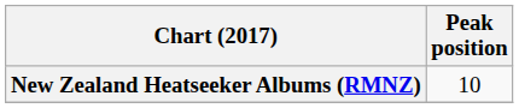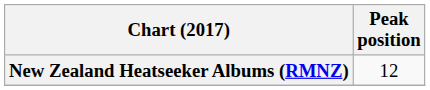New Zealand Heatseeker Albums (RMNZ) | Peak position: 10 -> 12
